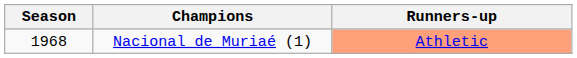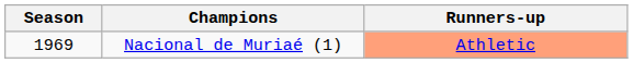Nacional de Muriaé (1) | Season: 1968 -> 1969
